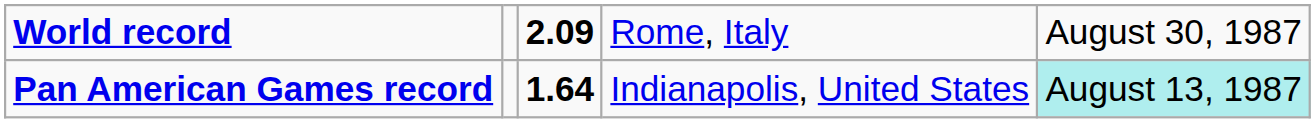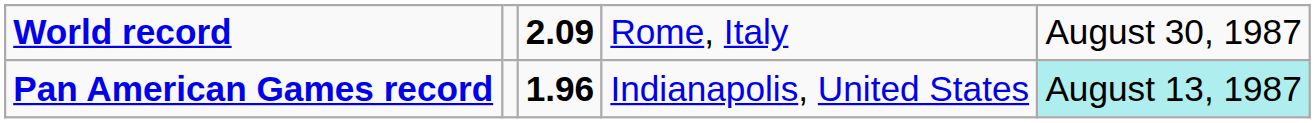Pan American Games record | column 3: 1.64 -> 1.96
